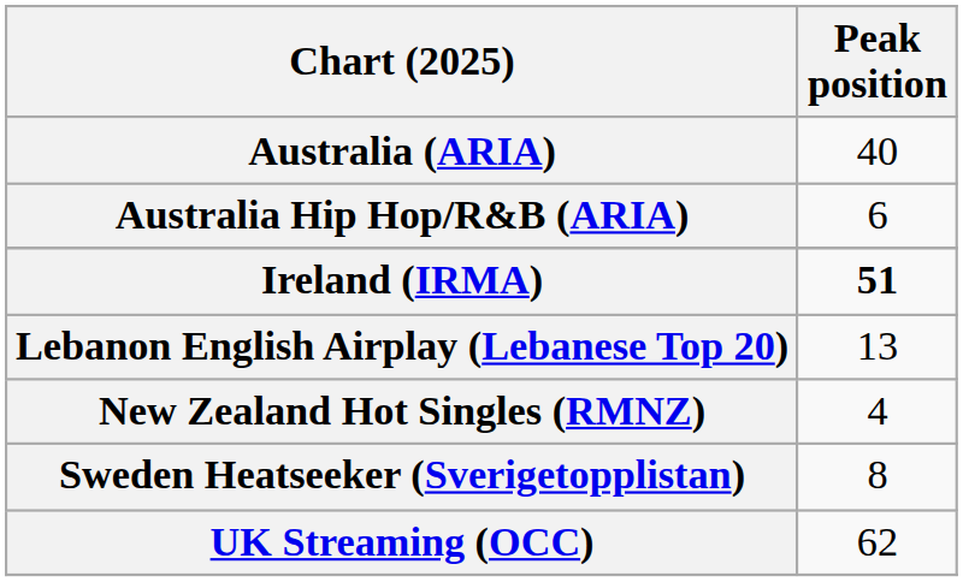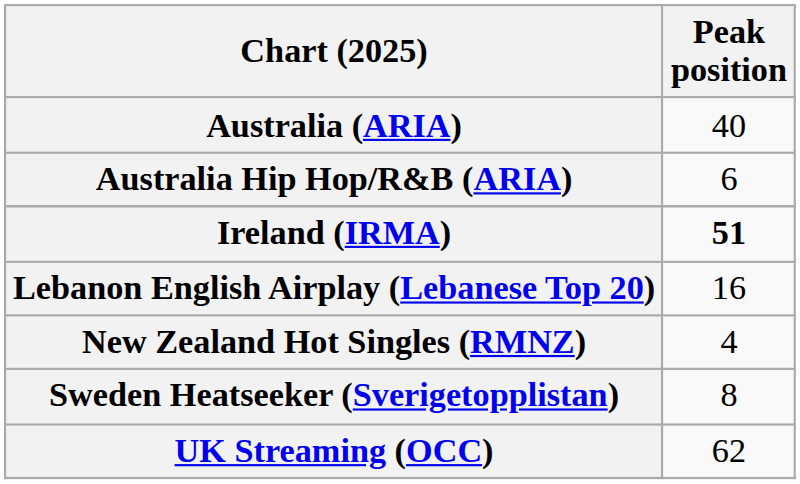Lebanon English Airplay (Lebanese Top 20) | Peak position: 13 -> 16
